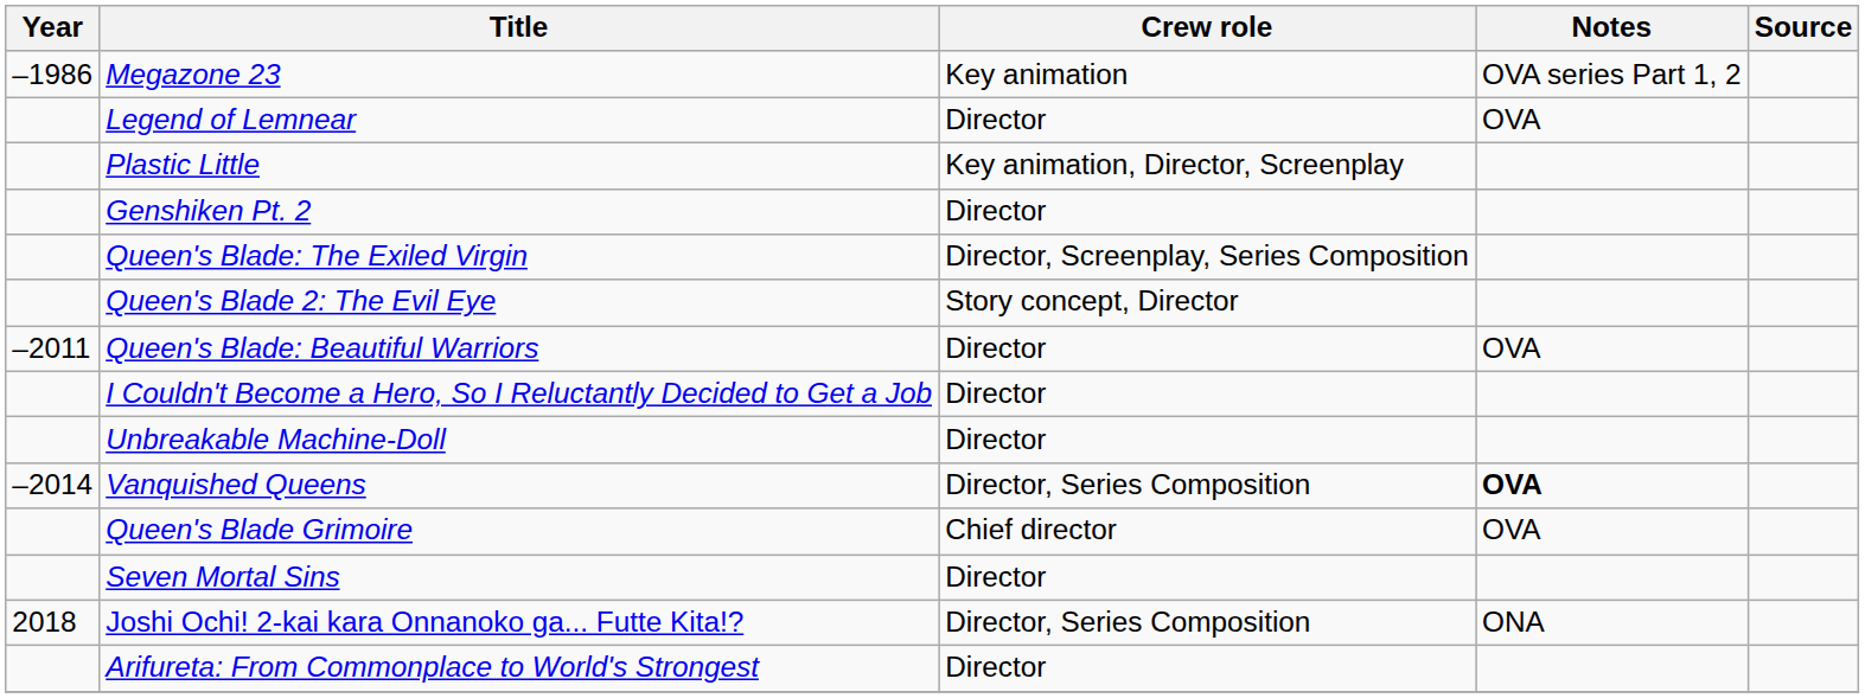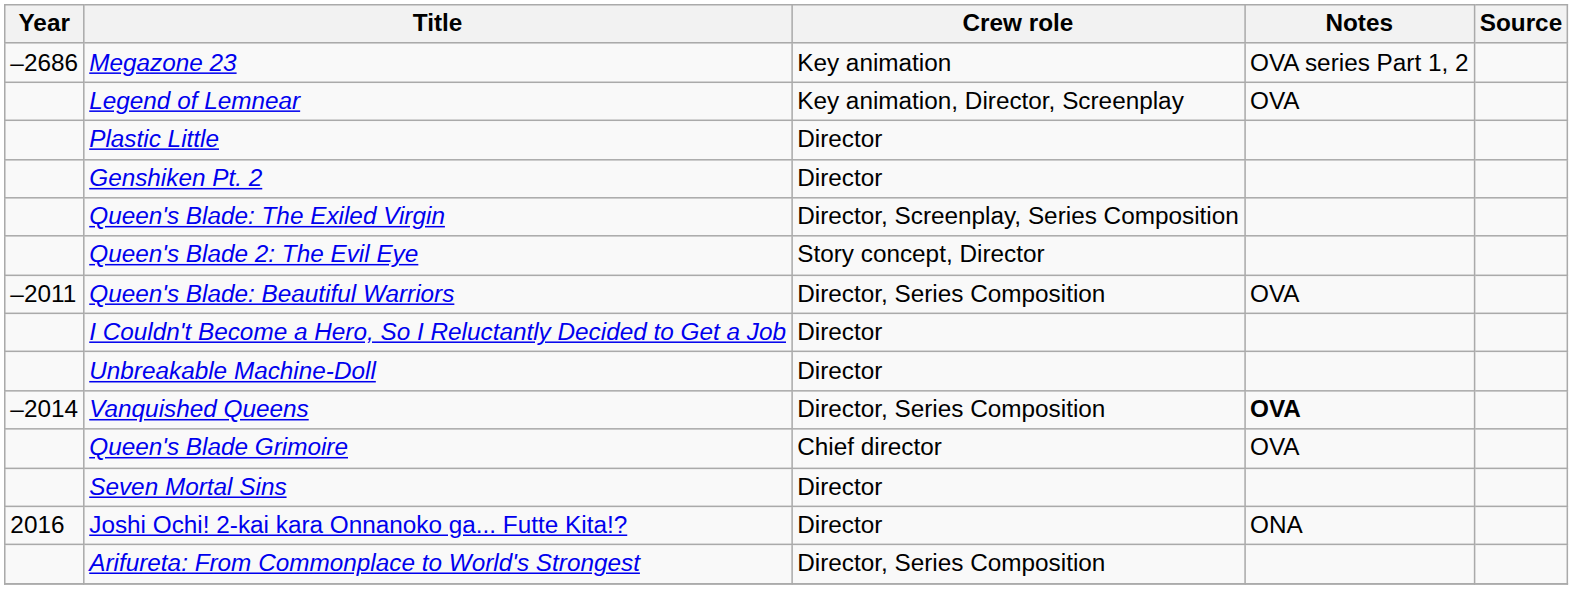Megazone 23 | Year: –1986 -> –2686
Legend of Lemnear | Crew role: Director -> Key animation, Director, Screenplay
Plastic Little | Crew role: Key animation, Director, Screenplay -> Director
Queen's Blade: Beautiful Warriors | Crew role: Director -> Director, Series Composition
Joshi Ochi! 2-kai kara Onnanoko ga... Futte Kita!? | Year: 2018 -> 2016
Joshi Ochi! 2-kai kara Onnanoko ga... Futte Kita!? | Crew role: Director, Series Composition -> Director
Arifureta: From Commonplace to World's Strongest | Crew role: Director -> Director, Series Composition
